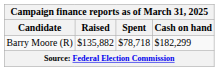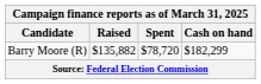Barry Moore (R) | Spent: $78,718 -> $78,720
